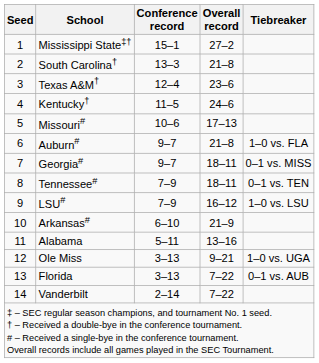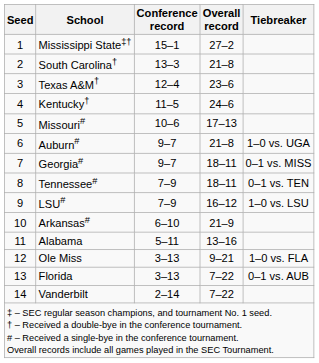Auburn# | Tiebreaker: 1–0 vs. FLA -> 1–0 vs. UGA
Ole Miss | Tiebreaker: 1–0 vs. UGA -> 1–0 vs. FLA
